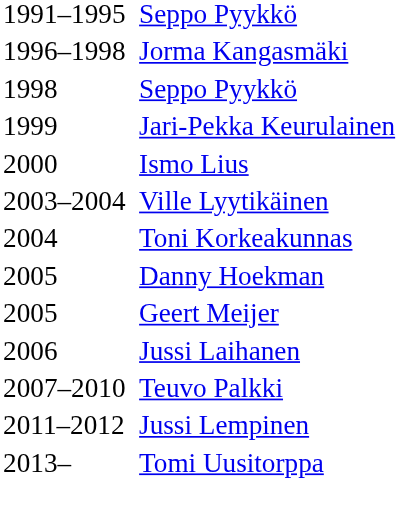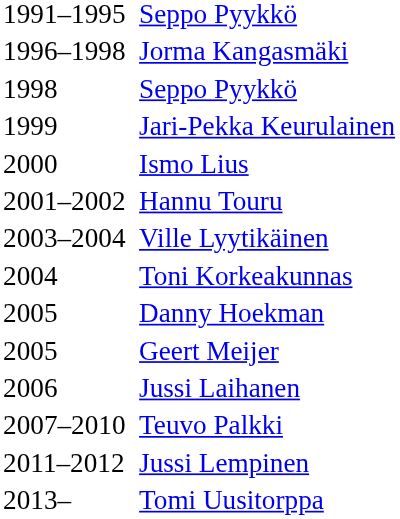+ row: 2001–2002 | Hannu Touru
